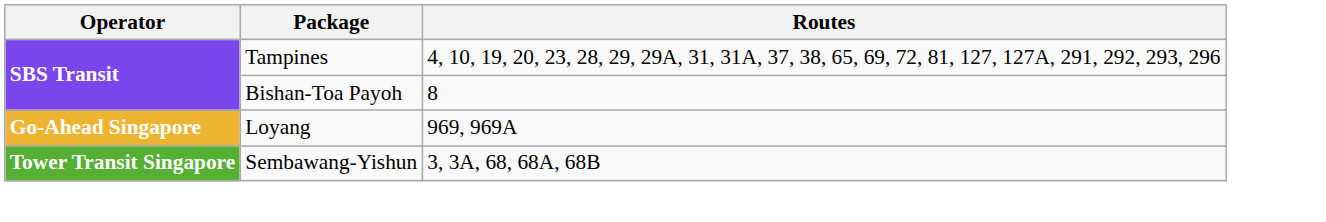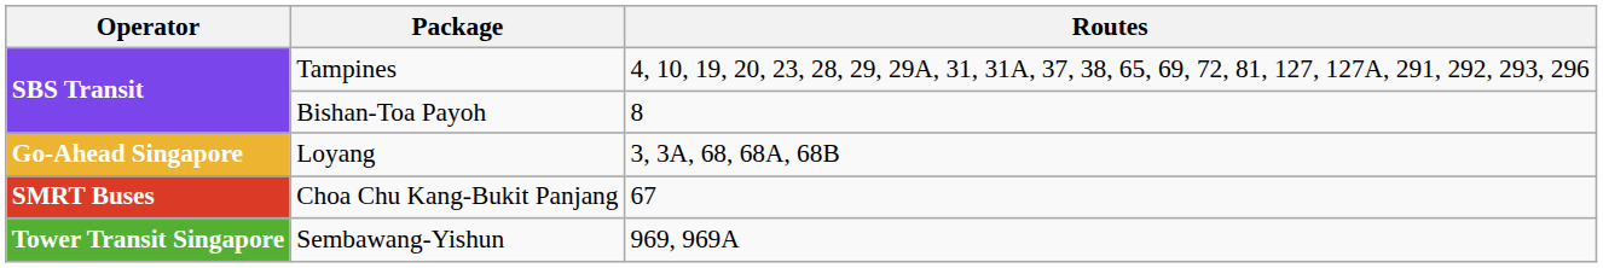Loyang | Routes: 969, 969A -> 3, 3A, 68, 68A, 68B
+ row: SMRT Buses | Choa Chu Kang-Bukit Panjang | 67
Sembawang-Yishun | Routes: 3, 3A, 68, 68A, 68B -> 969, 969A
